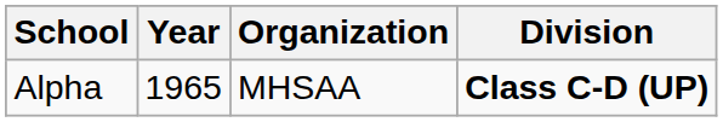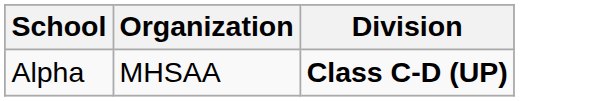- column: Year | 1965
